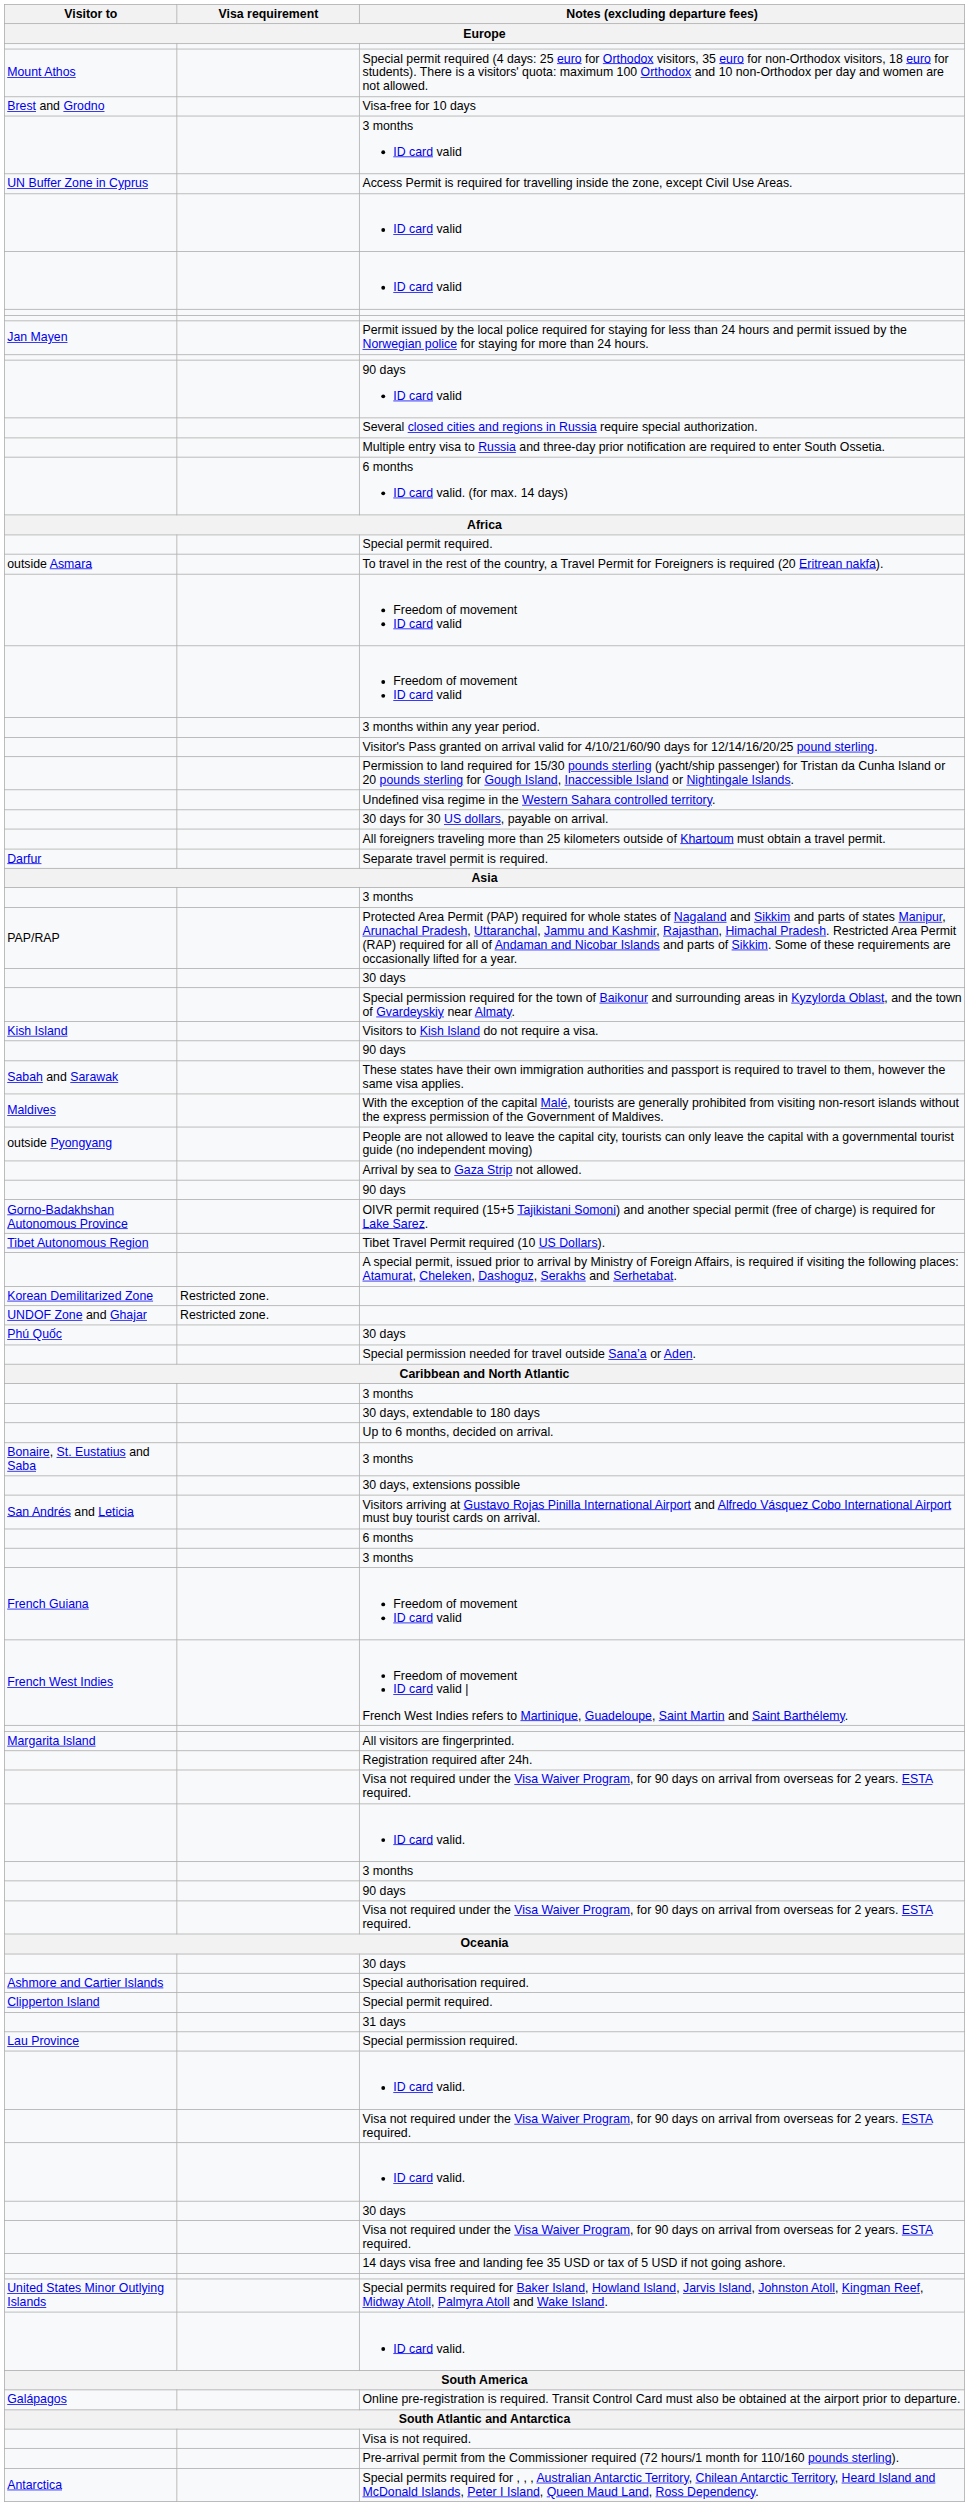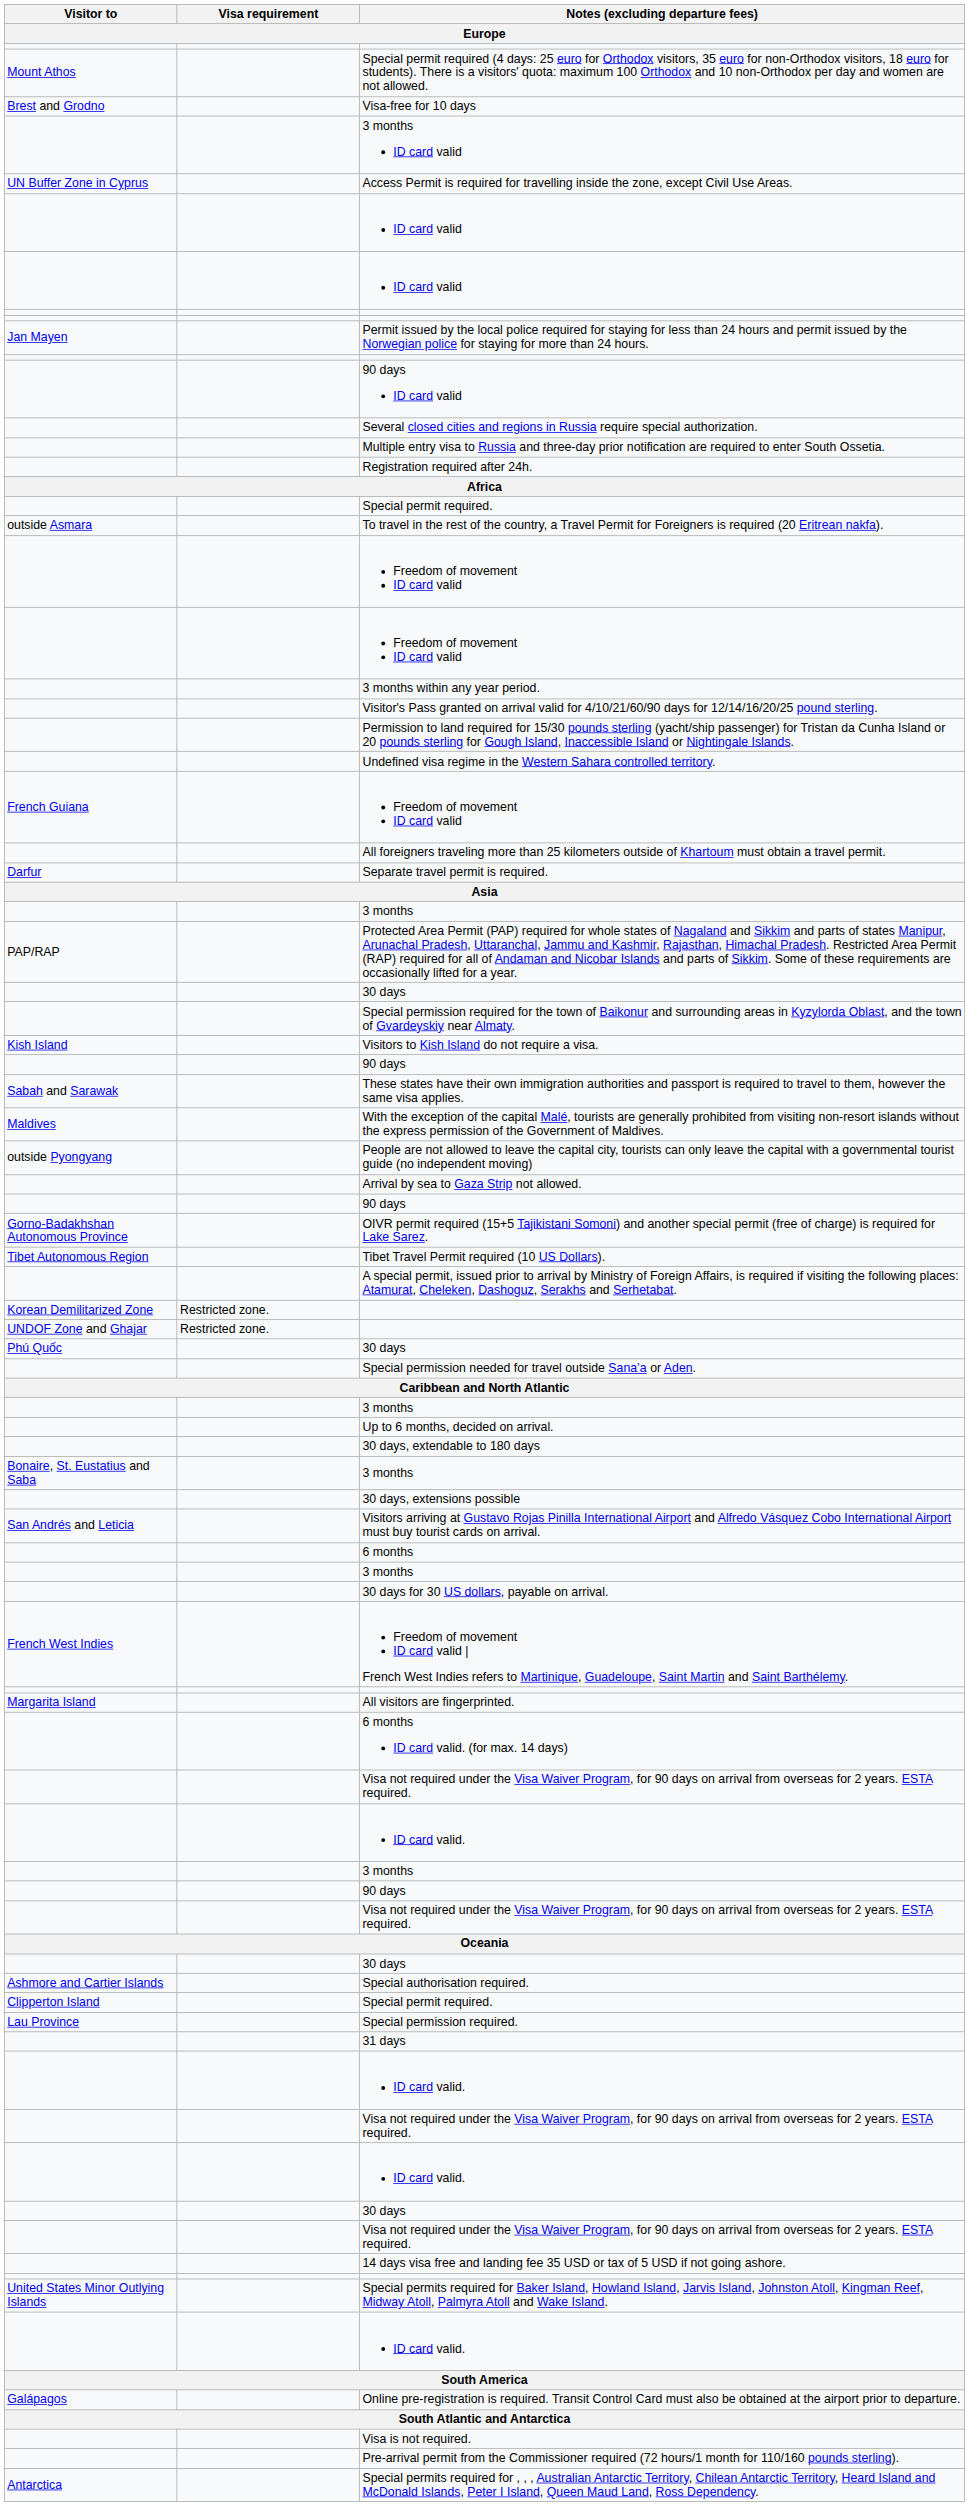rows swapped: Registration required after 24h. <-> 6 months ID card valid. (for max. 14 days)
rows swapped: 30 days for 30 US dollars, payable on arrival. <-> French Guiana / Freedom of movement ID card valid
rows swapped: 30 days, extendable to 180 days <-> Up to 6 months, decided on arrival.
rows swapped: 31 days <-> Special permission required.
